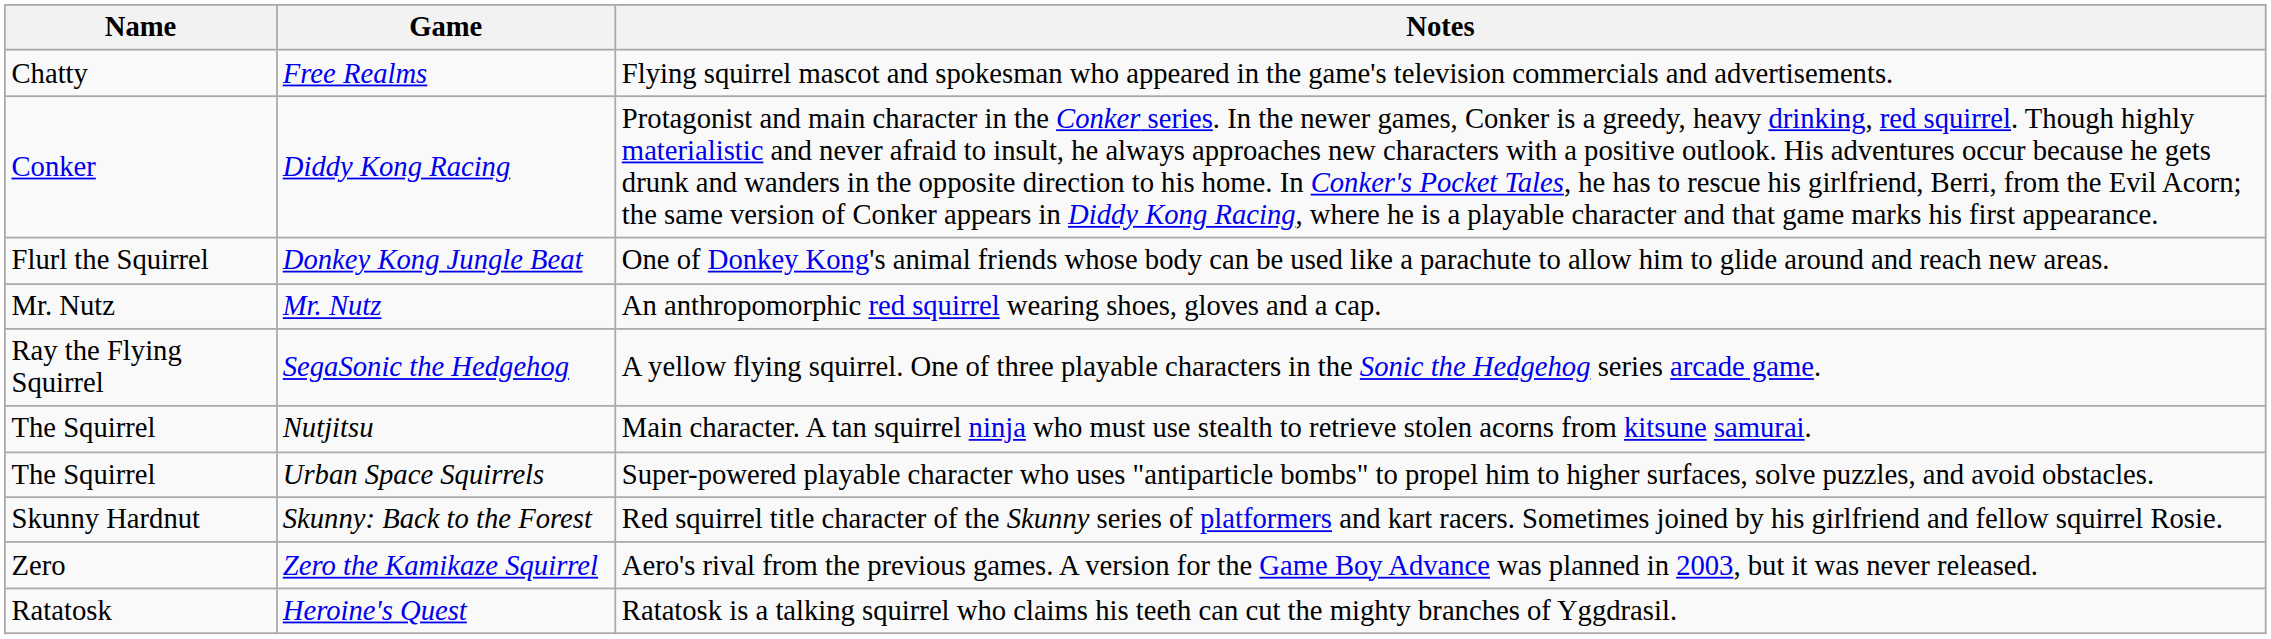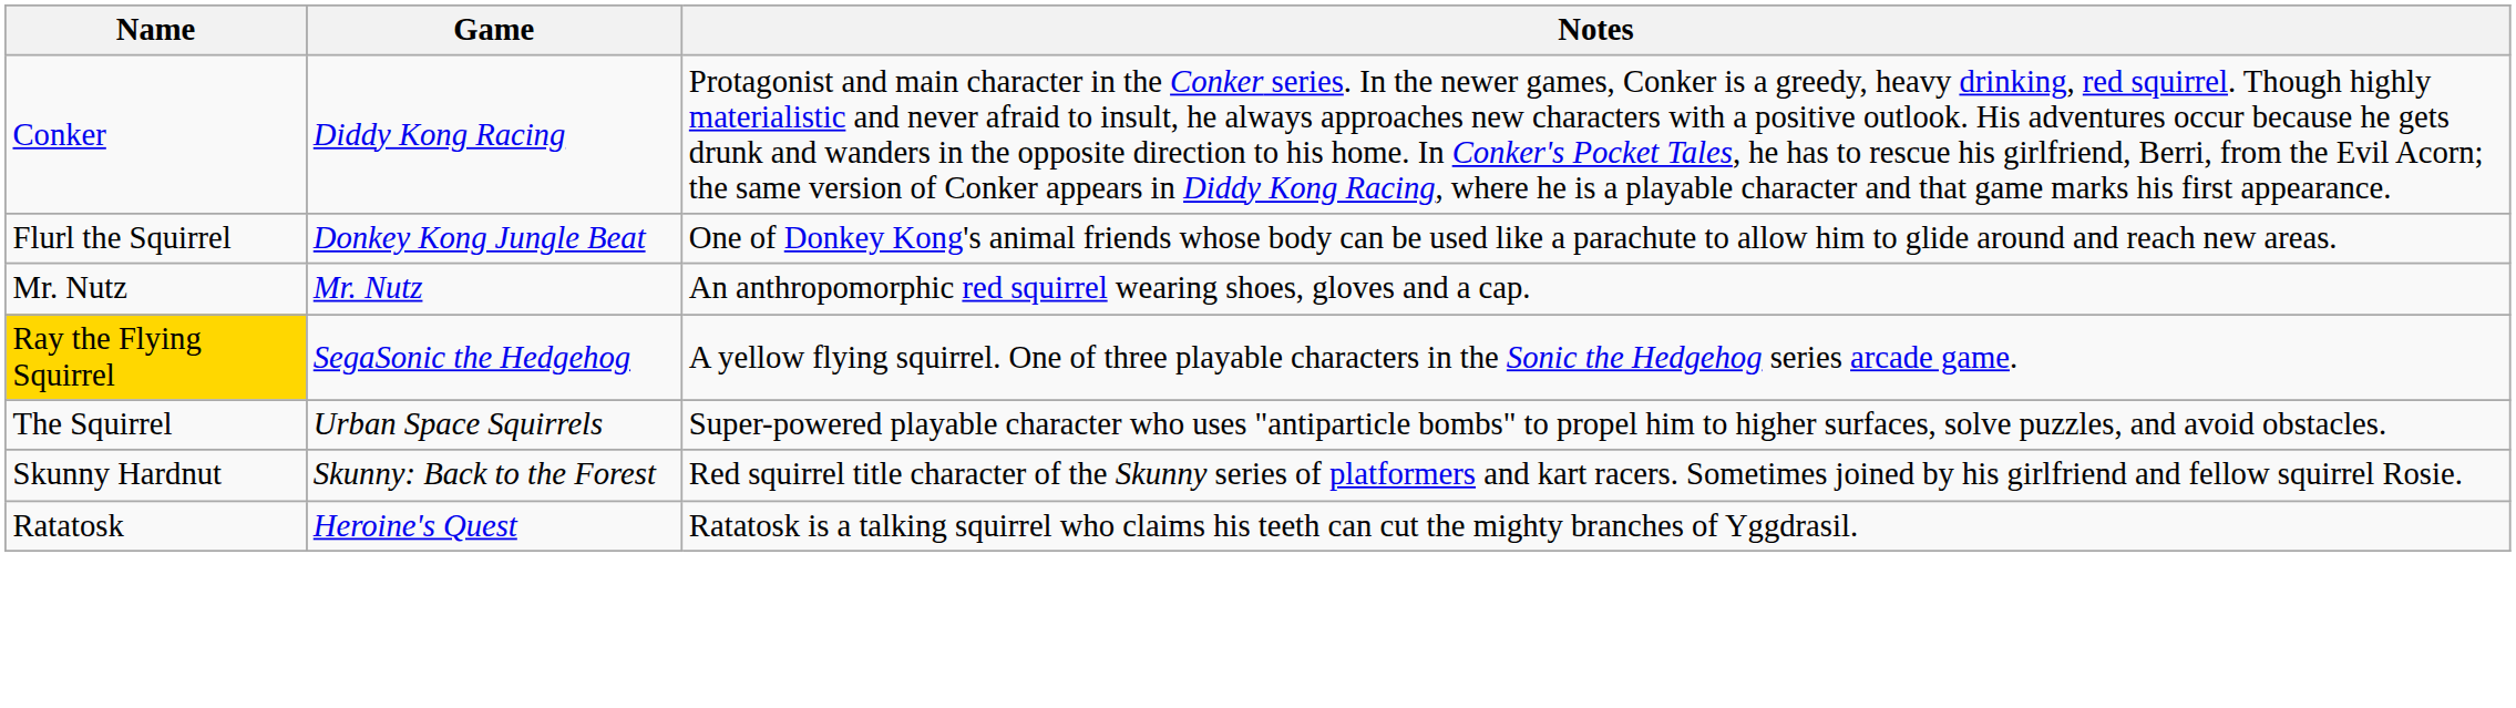- row: Chatty | Free Realms | Flying squirrel mascot and spokesman who appeared in the game's television commercials and advertisements.
SegaSonic the Hedgehog | Name: no background -> gold background
- row: The Squirrel | Nutjitsu | Main character. A tan squirrel ninja who must use stealth to retrieve stolen acorns from kitsune samurai.
- row: Zero | Zero the Kamikaze Squirrel | Aero's rival from the previous games. A version for the Game Boy Advance was planned in 2003, but it was never released.
